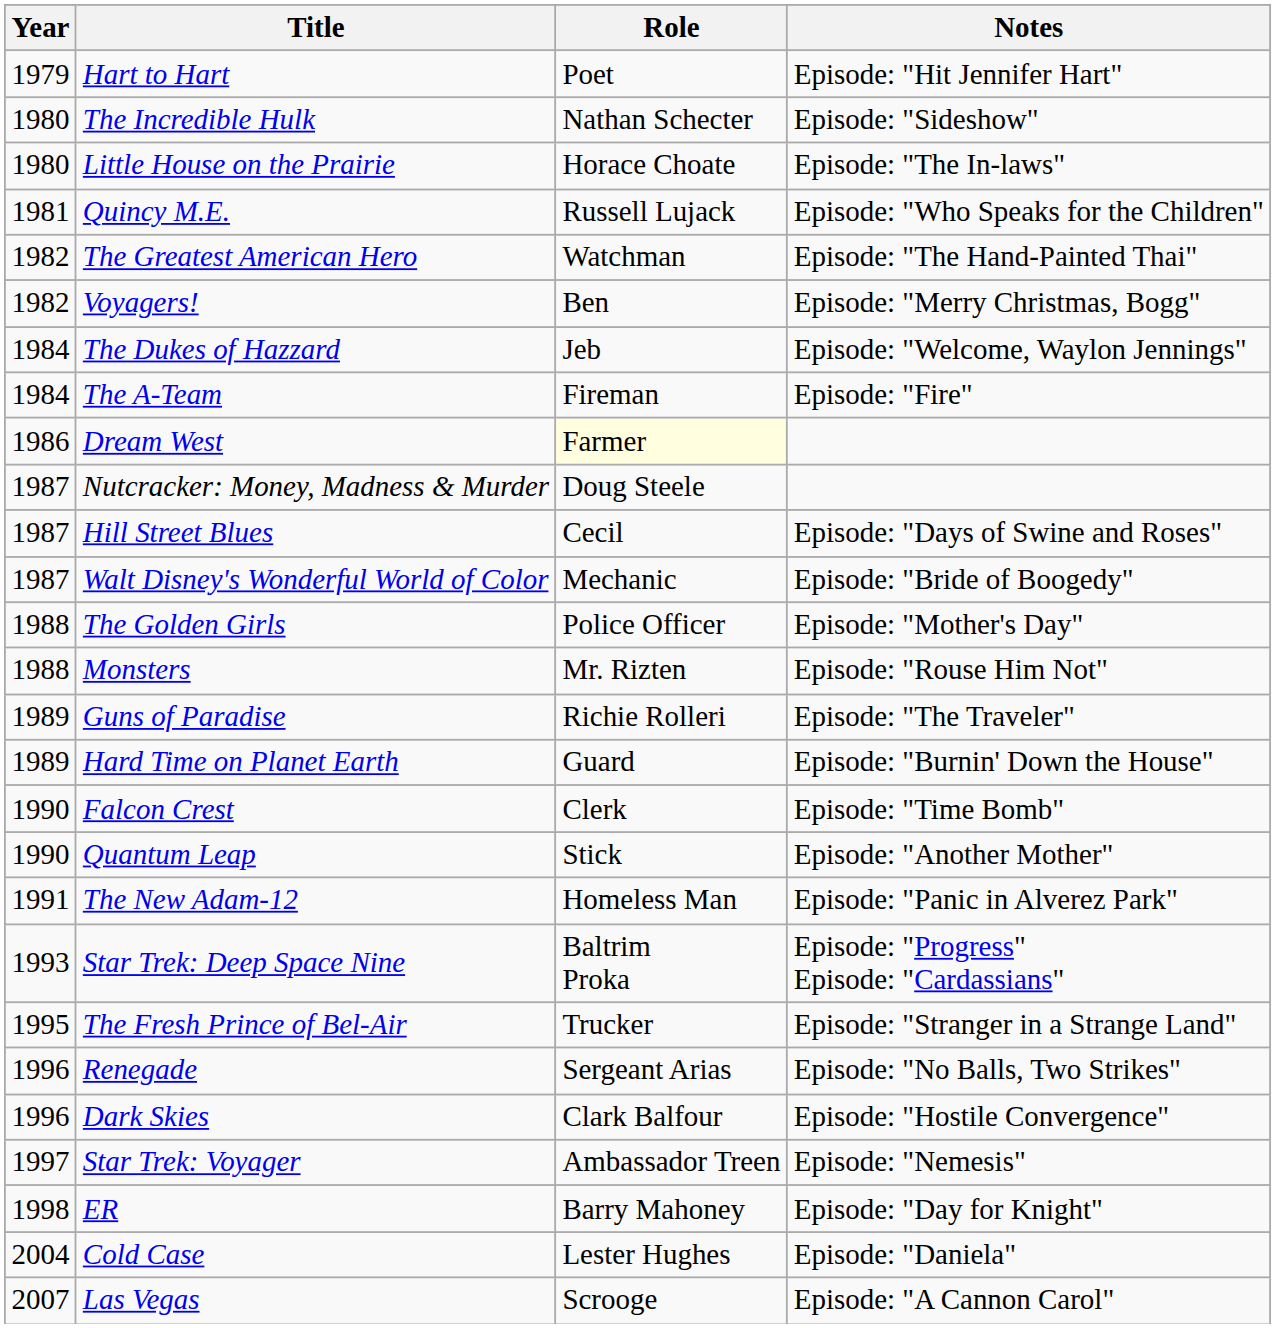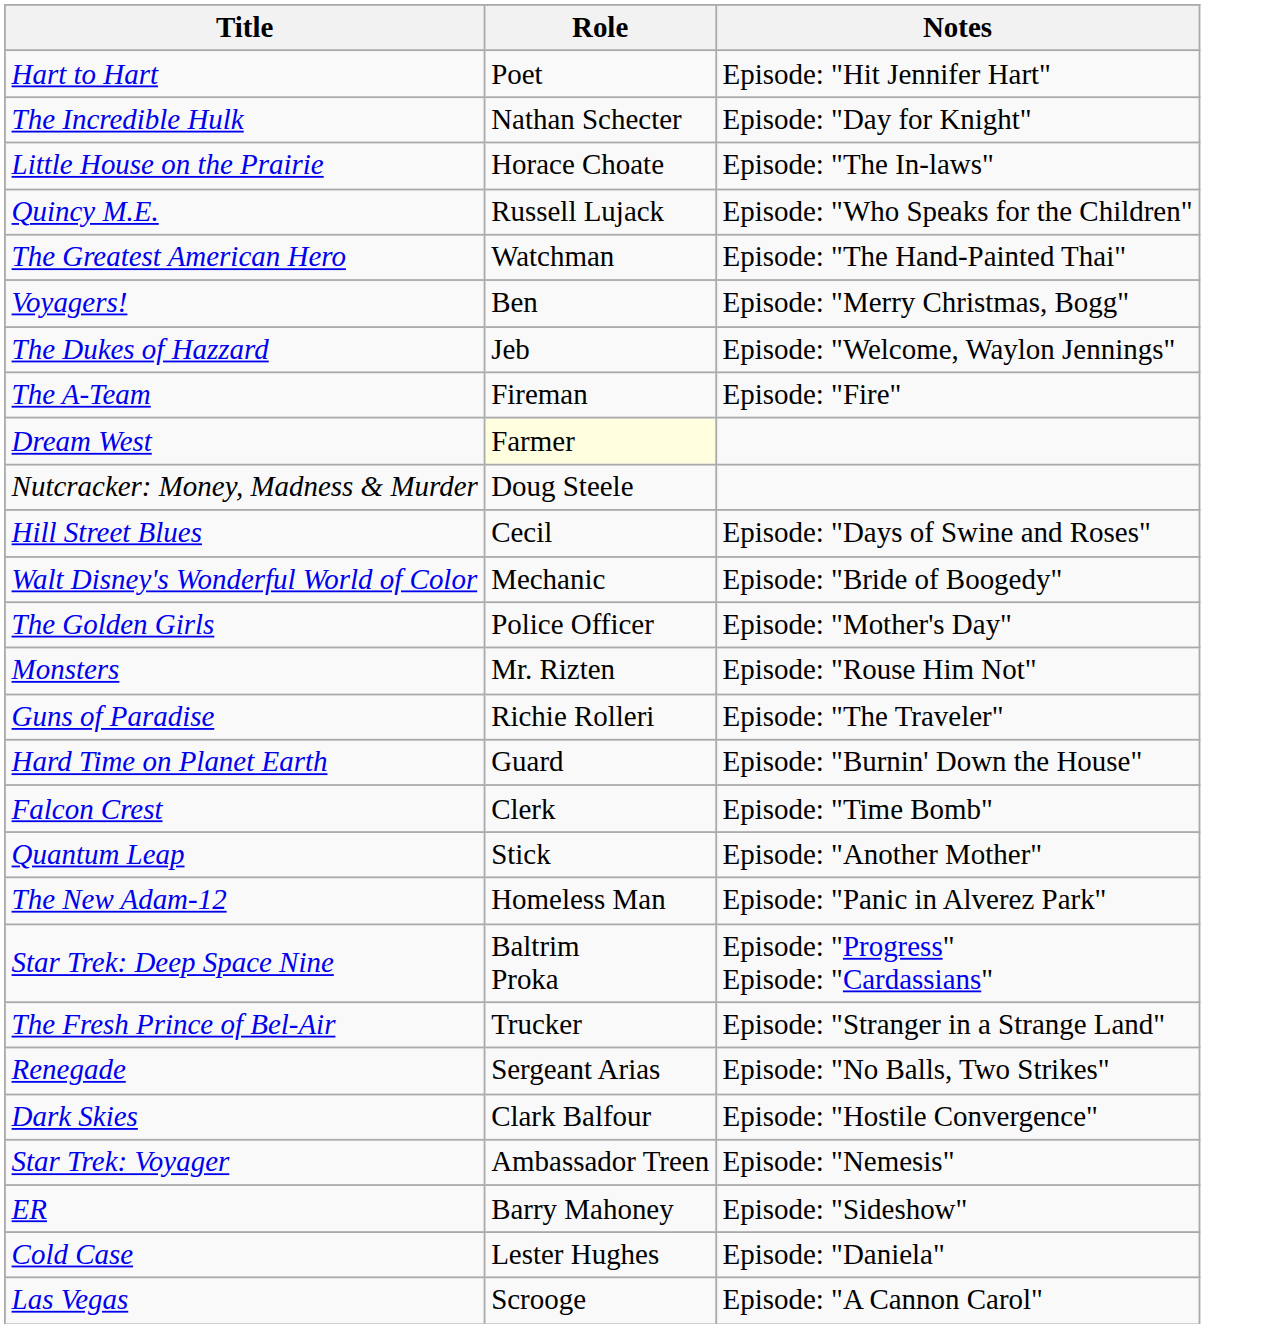- column: Year | 1979 | 1980 | 1980 | 1981 | 1982 | 1982 | 1984 | 1984 | 1986 | 1987 | 1987 | 1987 | 1988 | 1988 | 1989 | 1989 | 1990 | 1990 | 1991 | 1993 | 1995 | 1996 | 1996 | 1997 | 1998 | 2004 | 2007
The Incredible Hulk | Notes: Episode: "Sideshow" -> Episode: "Day for Knight"
ER | Notes: Episode: "Day for Knight" -> Episode: "Sideshow"
